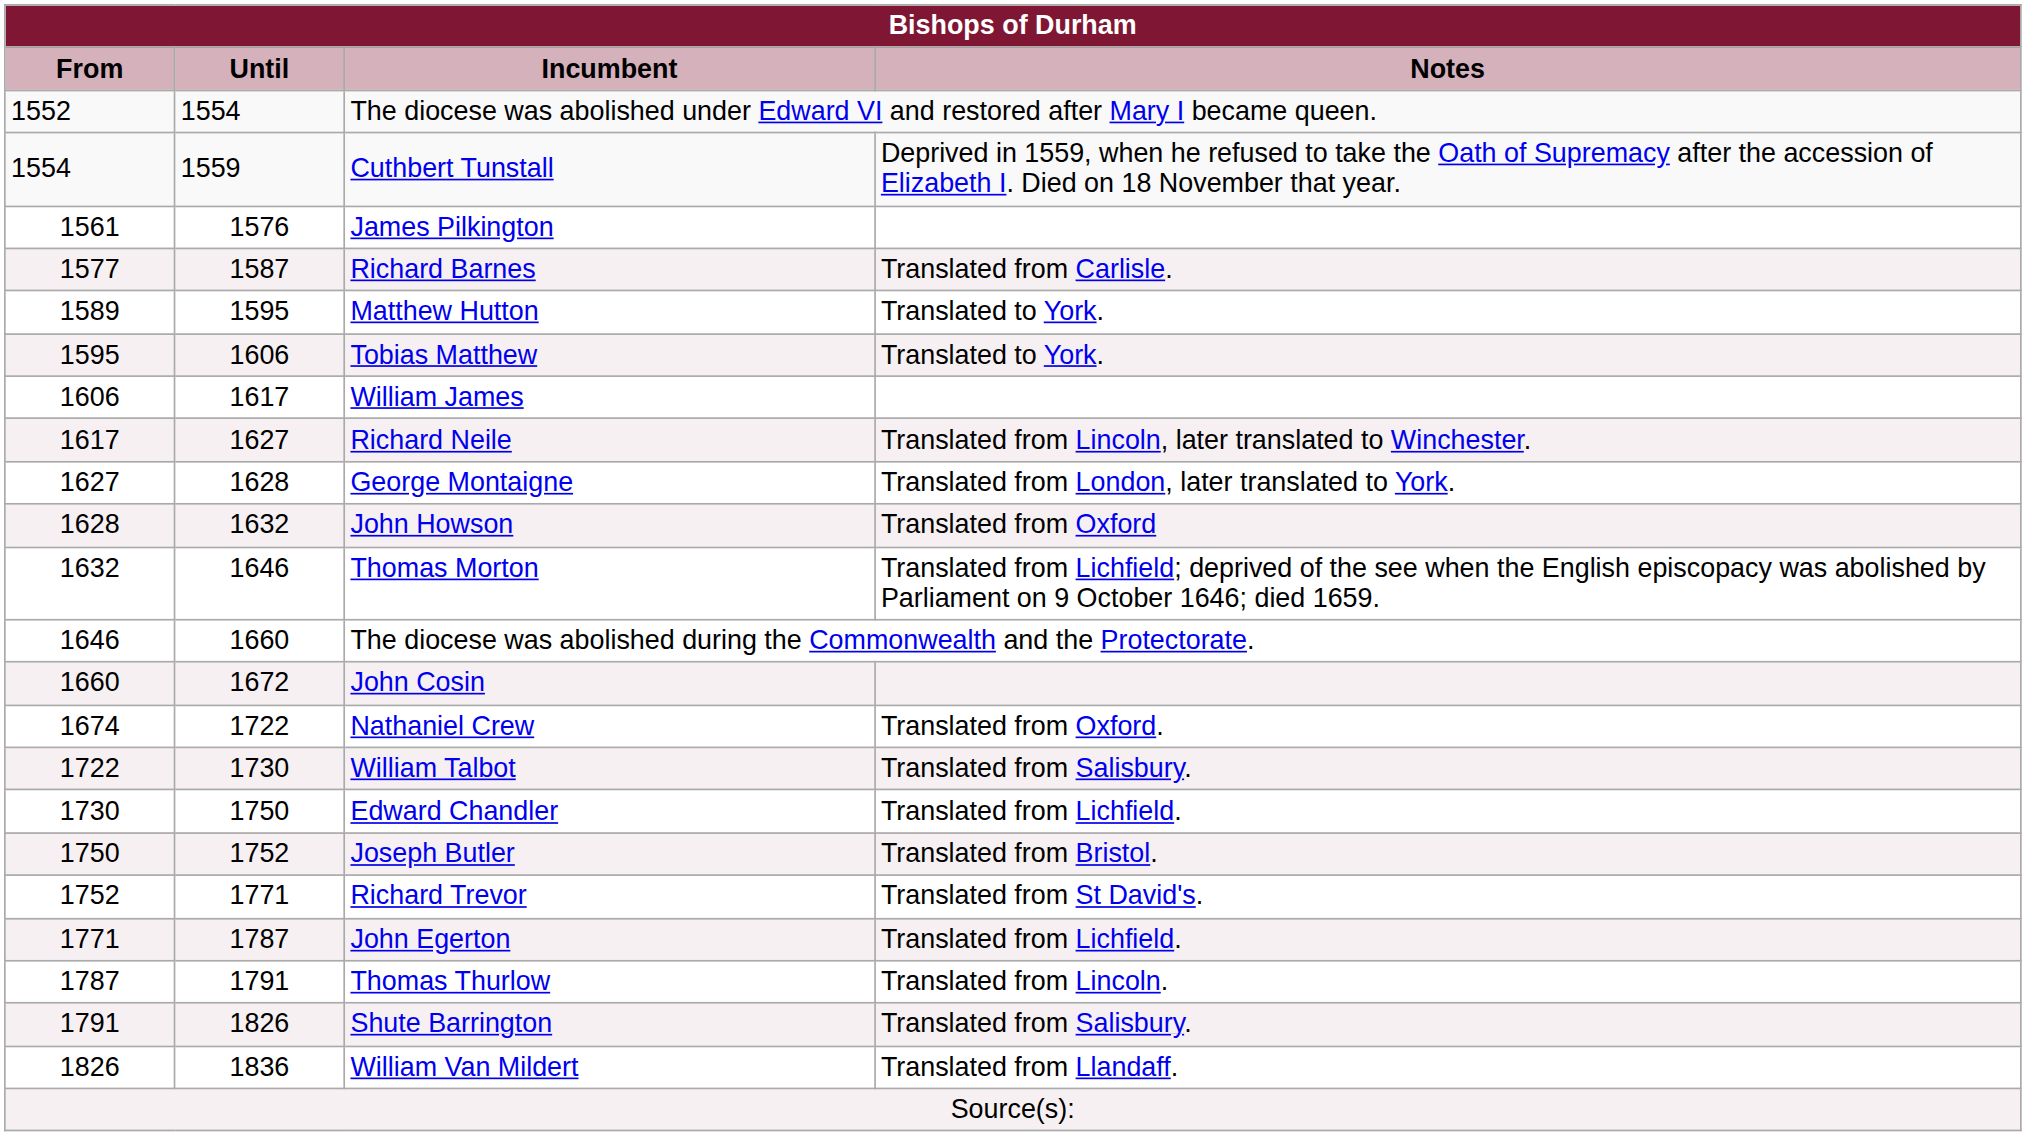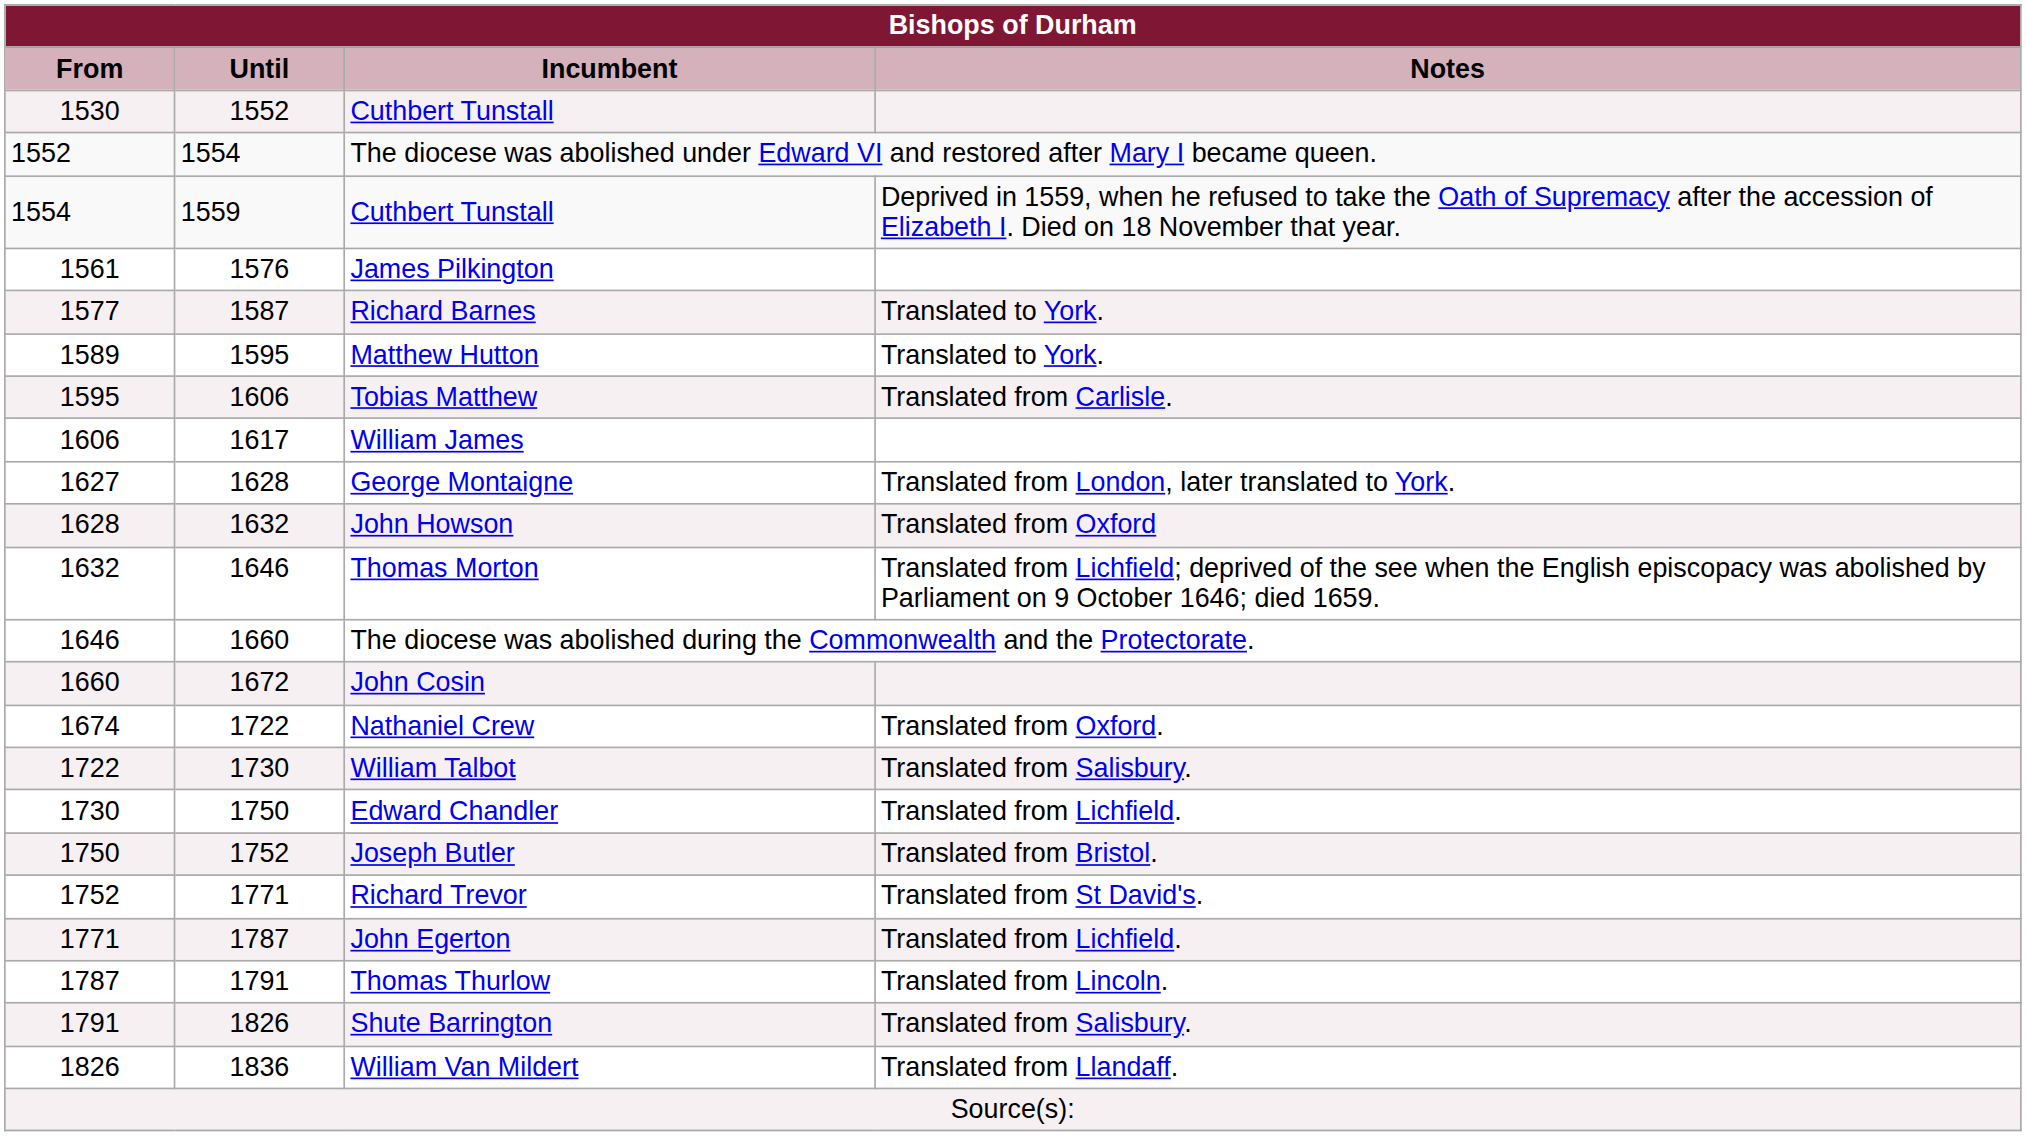+ row: 1530 | 1552 | Cuthbert Tunstall
Richard Barnes | Notes: Translated from Carlisle. -> Translated to York.
Tobias Matthew | Notes: Translated to York. -> Translated from Carlisle.
- row: 1617 | 1627 | Richard Neile | Translated from Lincoln, later translated to Winchester.
